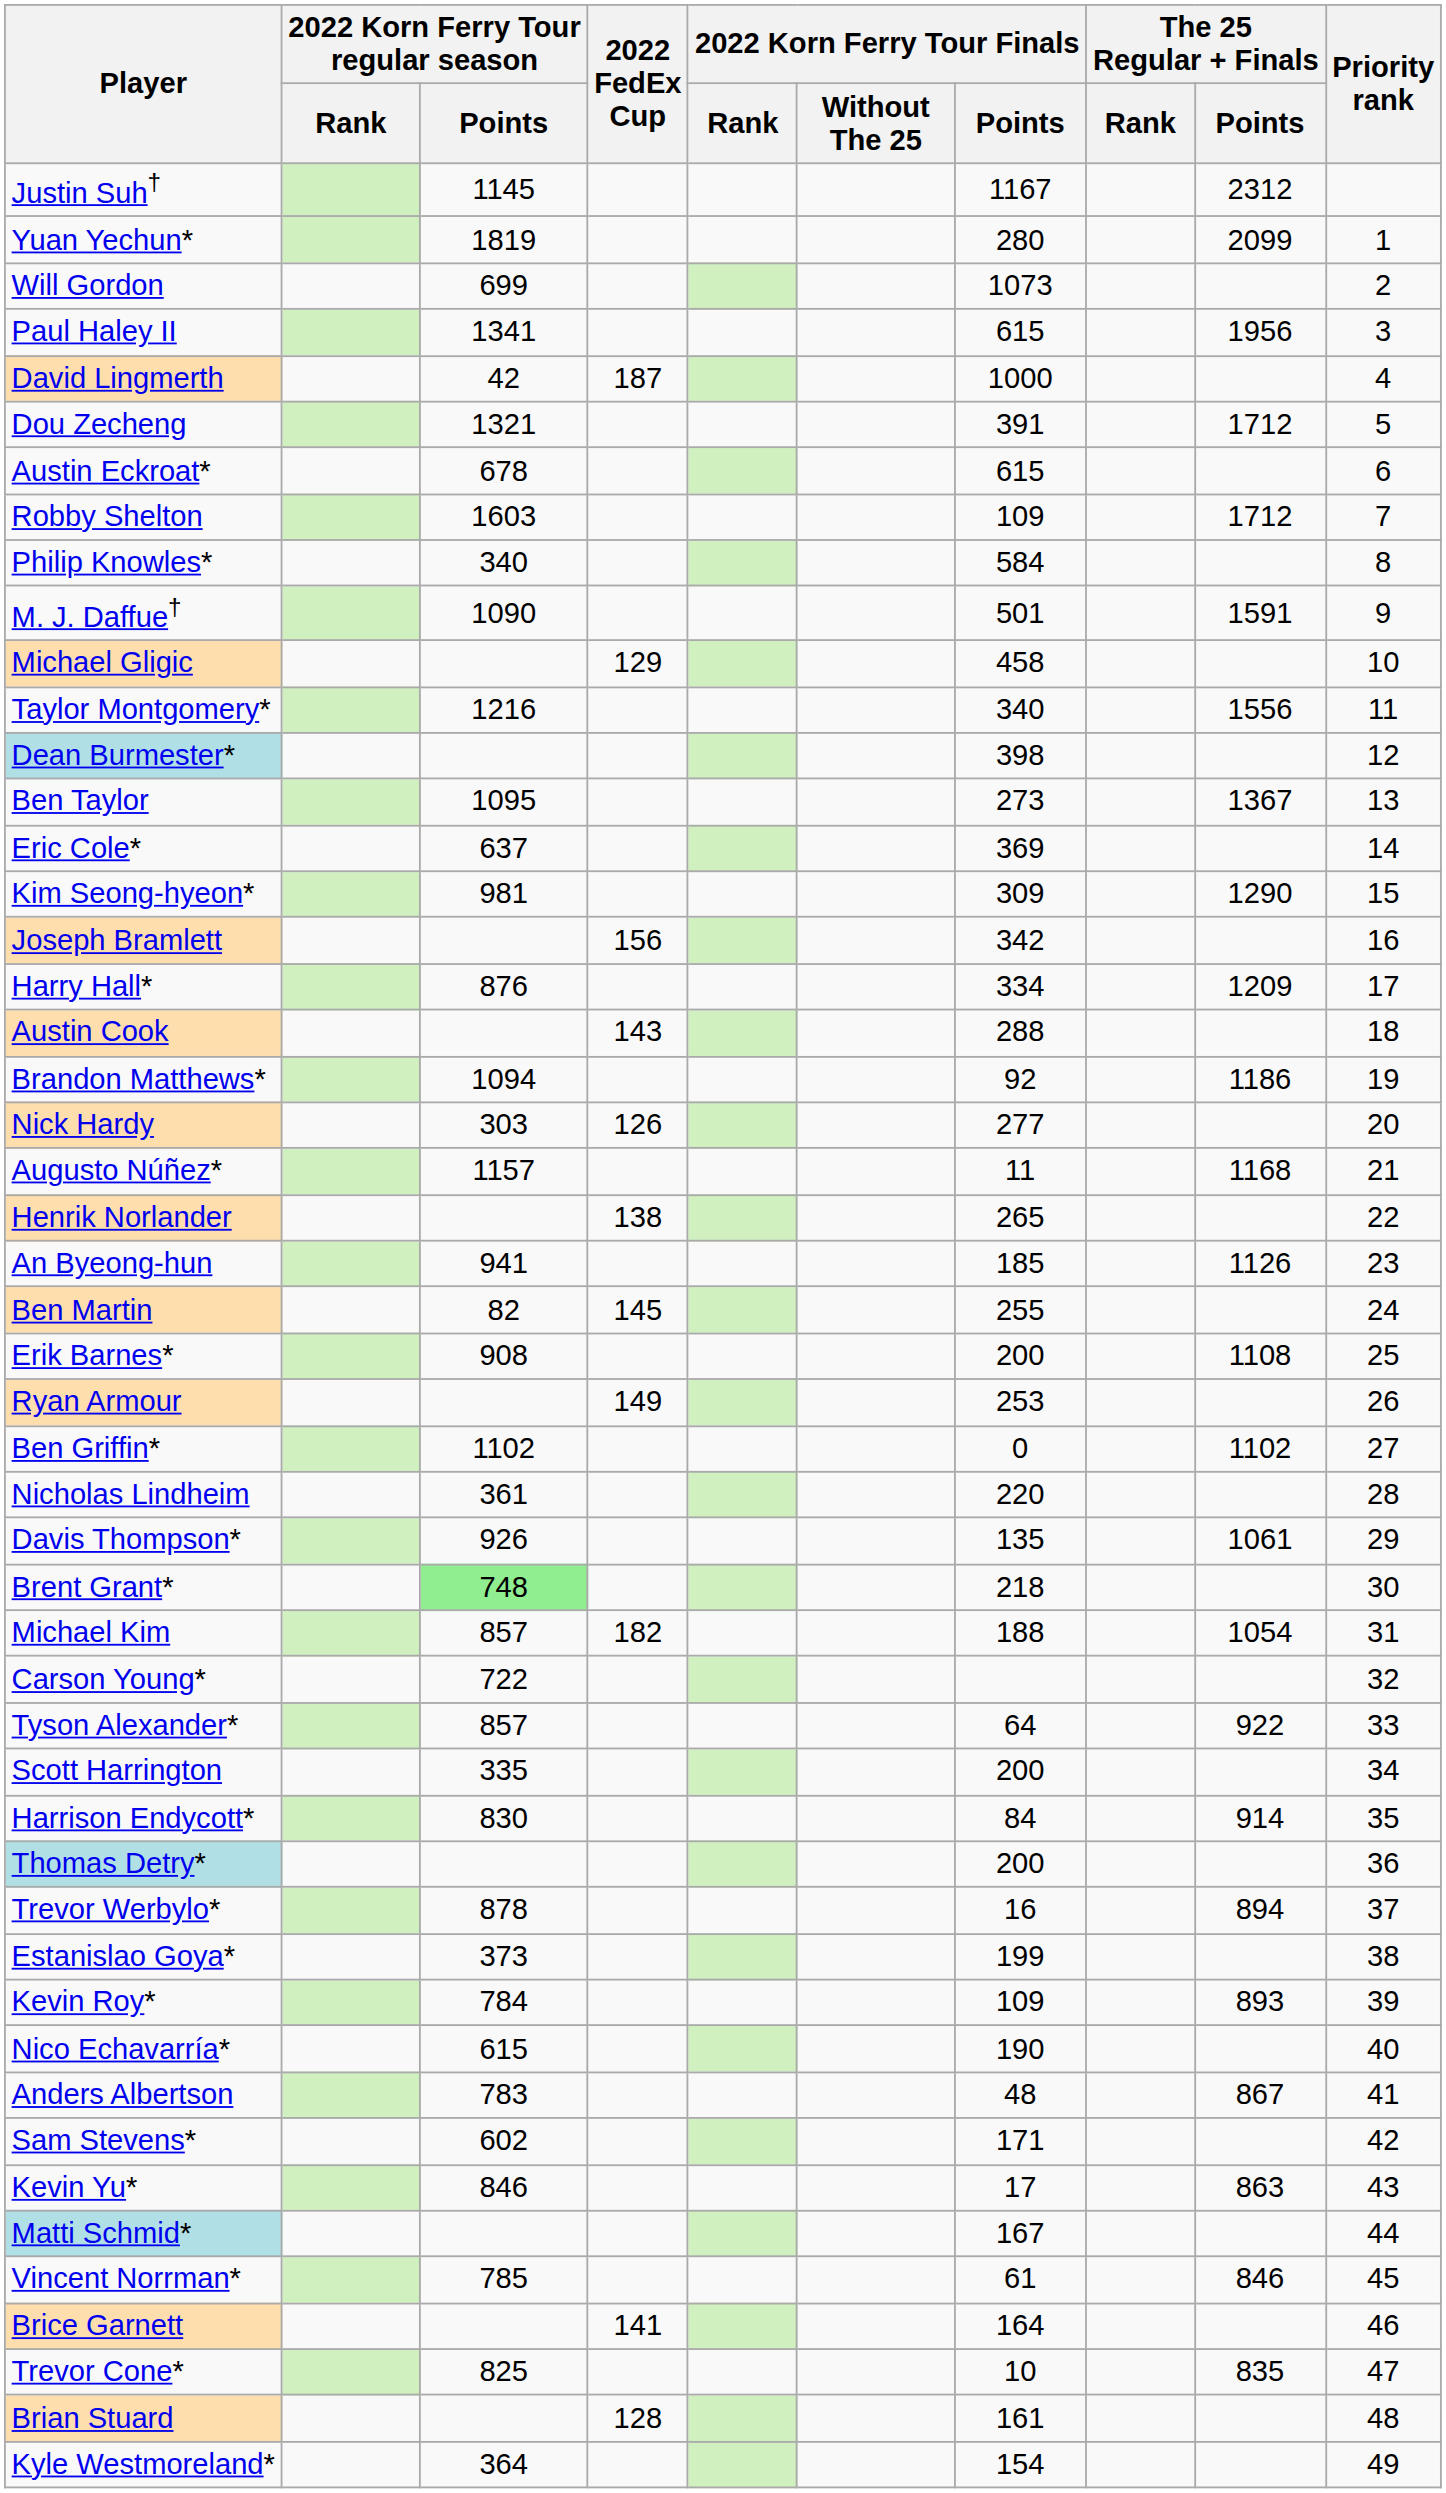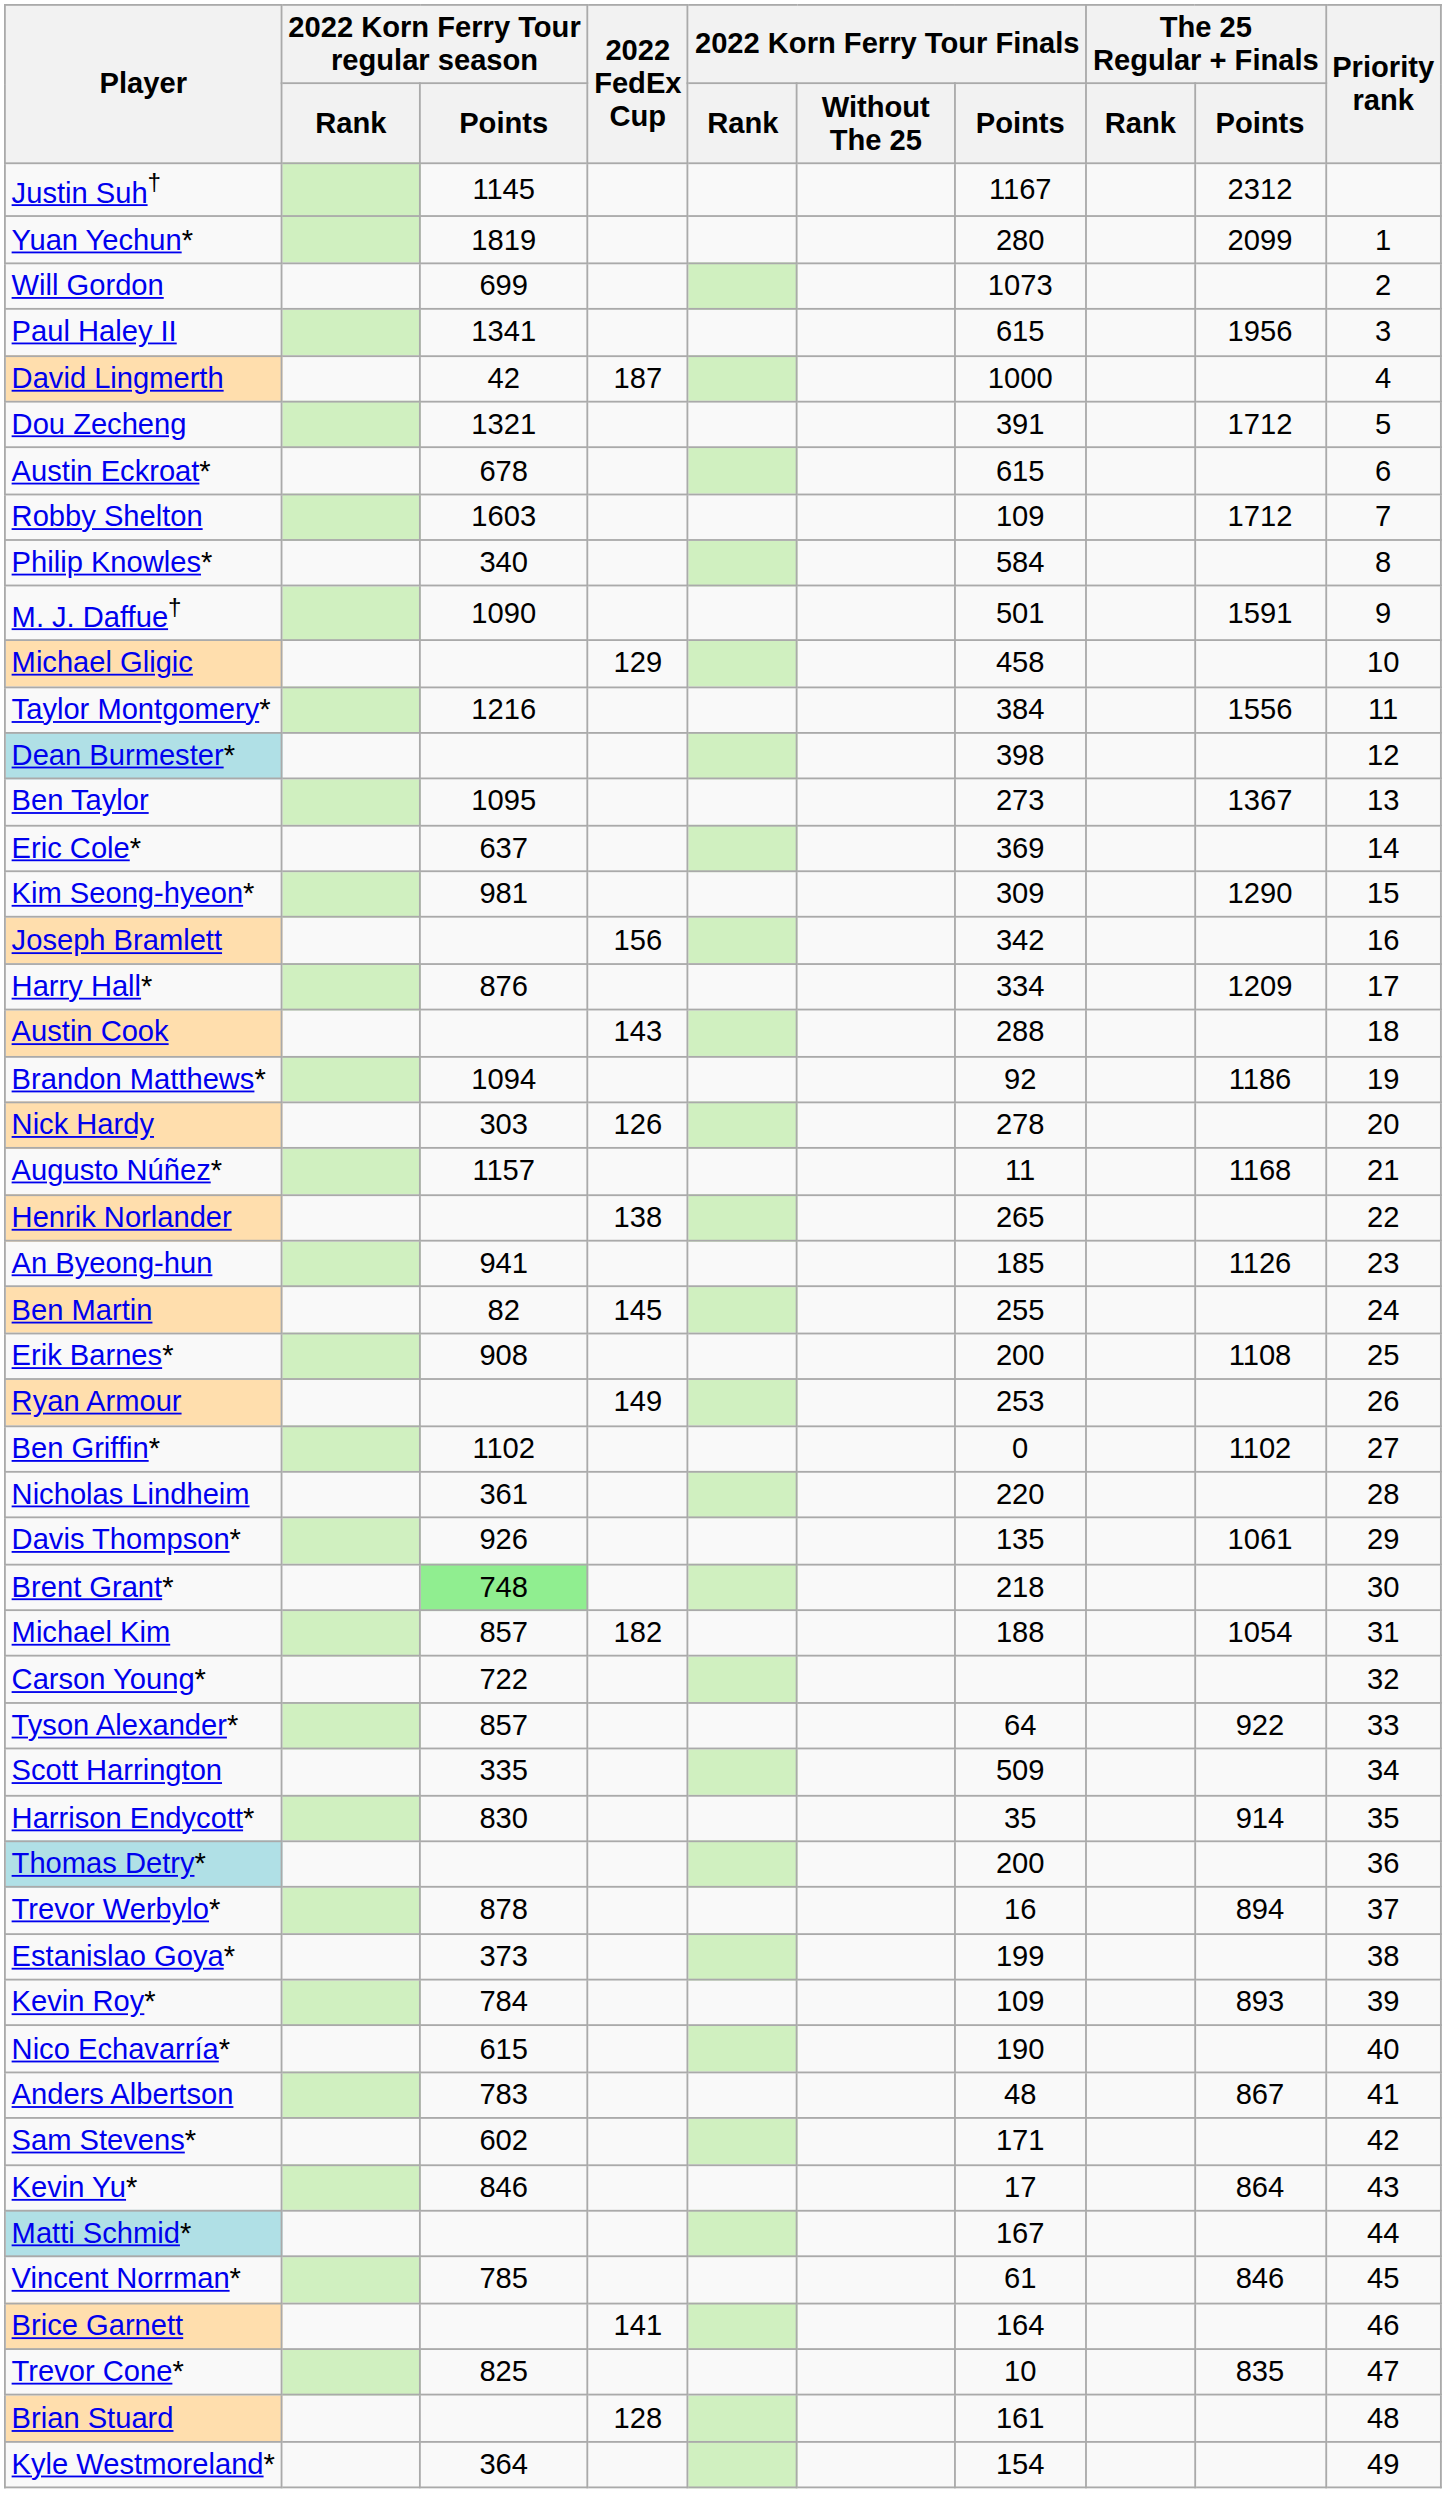Taylor Montgomery* | 2022 Korn Ferry Tour Finals / Points: 340 -> 384
Nick Hardy | 2022 Korn Ferry Tour Finals / Points: 277 -> 278
Scott Harrington | 2022 Korn Ferry Tour Finals / Points: 200 -> 509
Harrison Endycott* | 2022 Korn Ferry Tour Finals / Points: 84 -> 35
Kevin Yu* | The 25 Regular + Finals / Points: 863 -> 864
